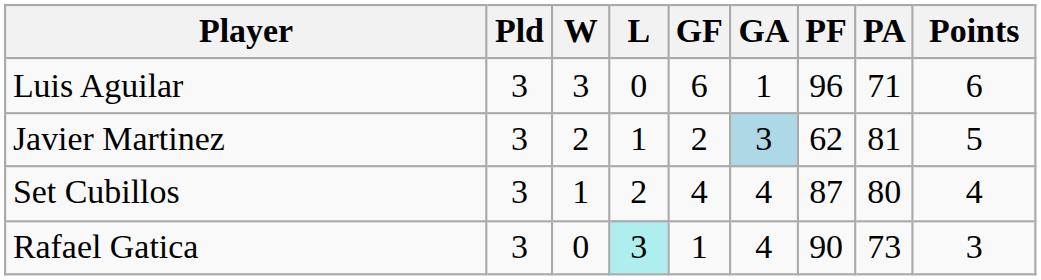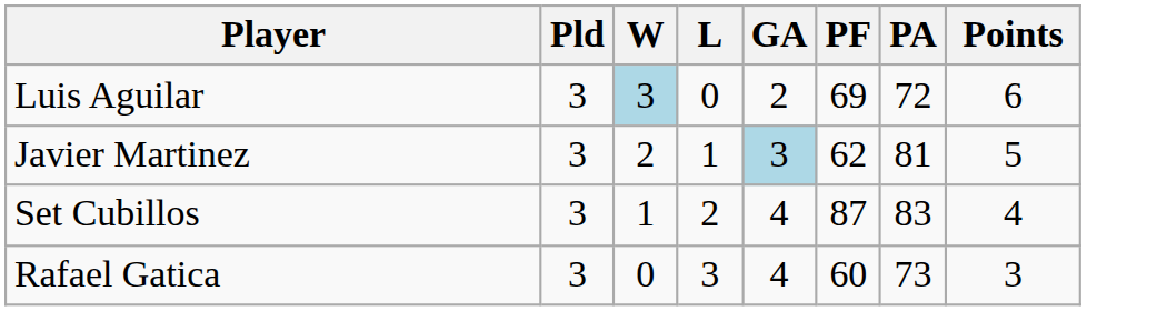- column: GF | 6 | 2 | 4 | 1
Luis Aguilar | W: no background -> lightblue background
Luis Aguilar | GA: 1 -> 2
Luis Aguilar | PF: 96 -> 69
Luis Aguilar | PA: 71 -> 72
Set Cubillos | PA: 80 -> 83
Rafael Gatica | L: paleturquoise background -> no background
Rafael Gatica | PF: 90 -> 60
